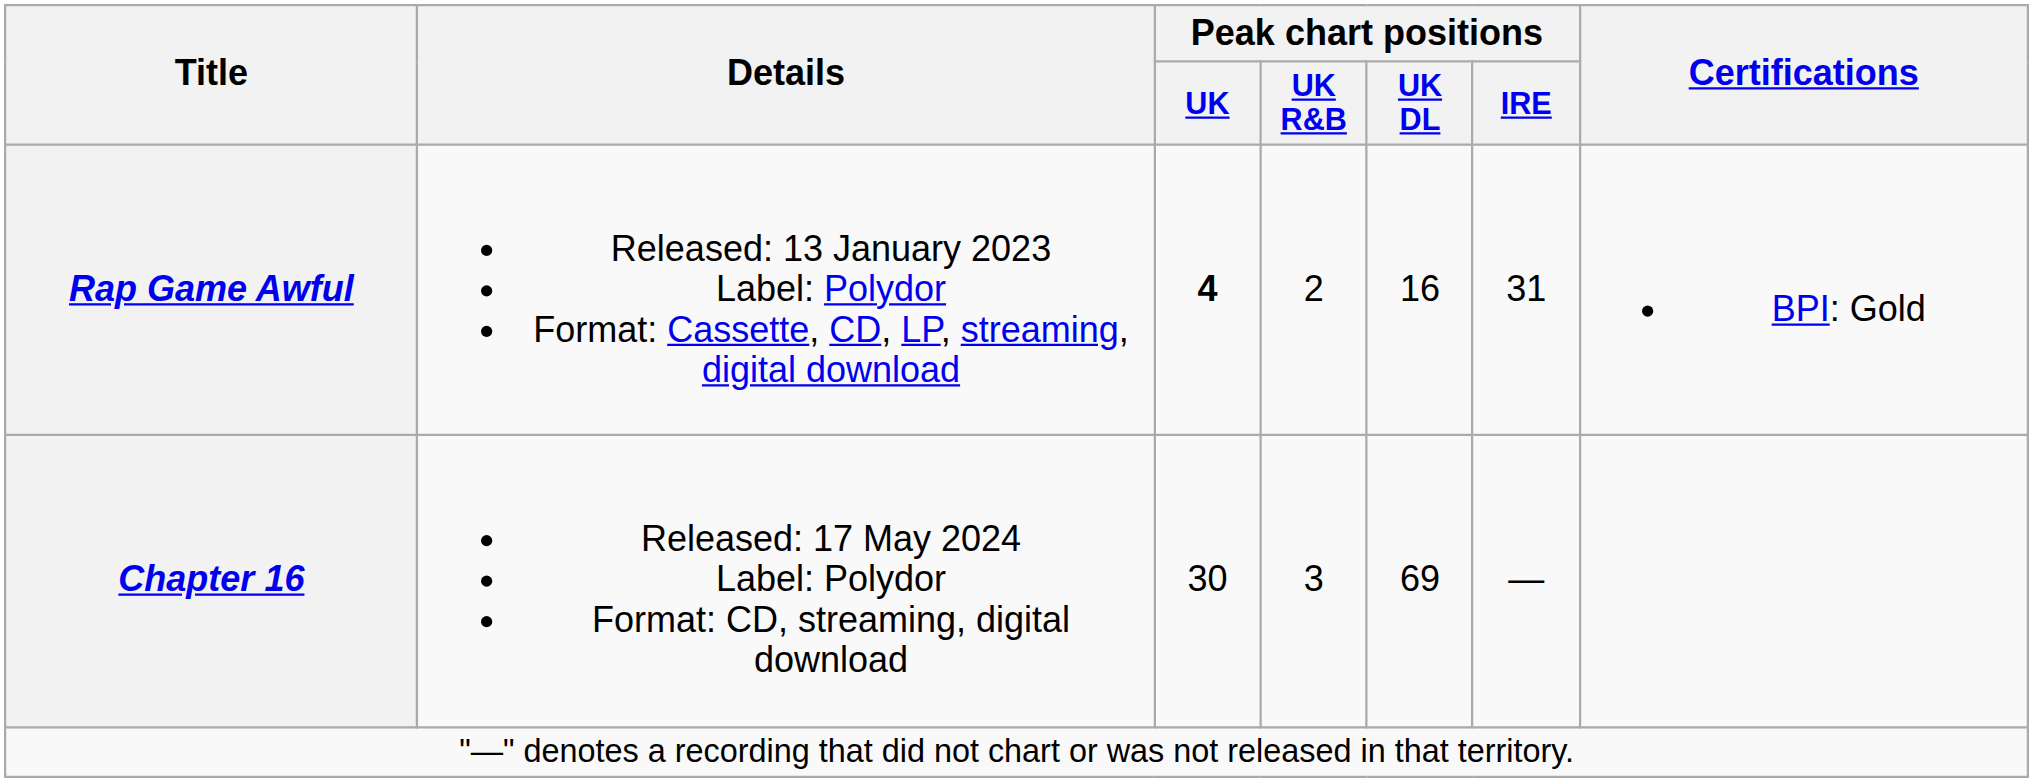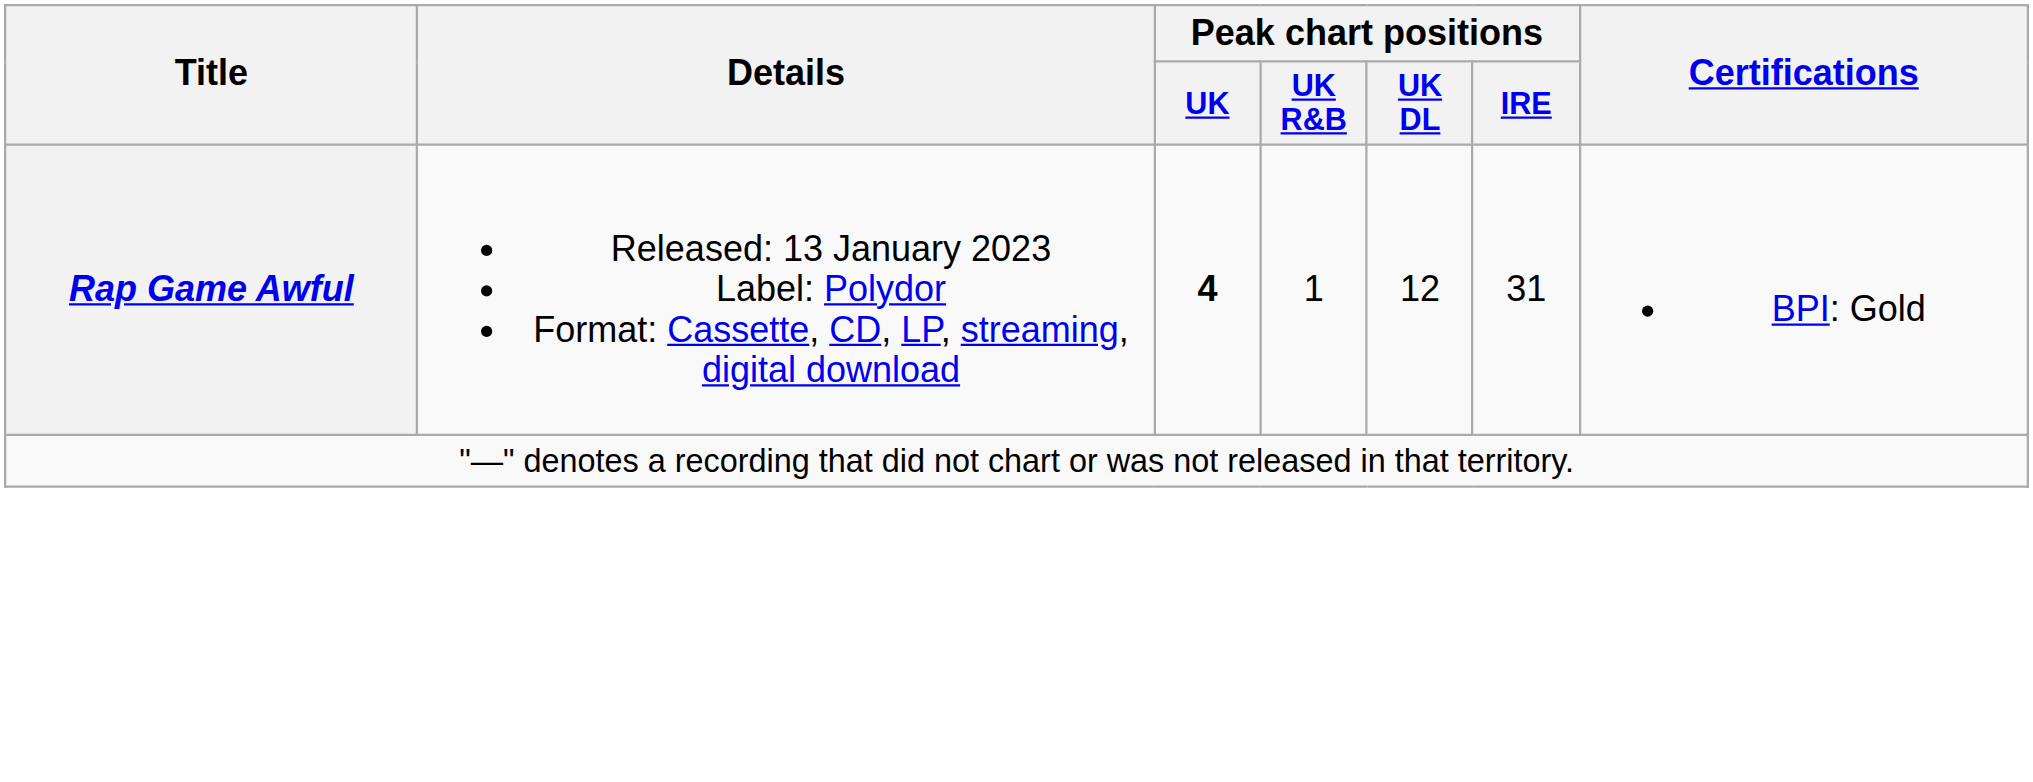Rap Game Awful | Peak chart positions / UK R&B: 2 -> 1
Rap Game Awful | Peak chart positions / UK DL: 16 -> 12
- row: Chapter 16 | Released: 17 May 2024 Label: Polydor Format: CD, streaming, digital download | 30 | 3 | 69 | —
